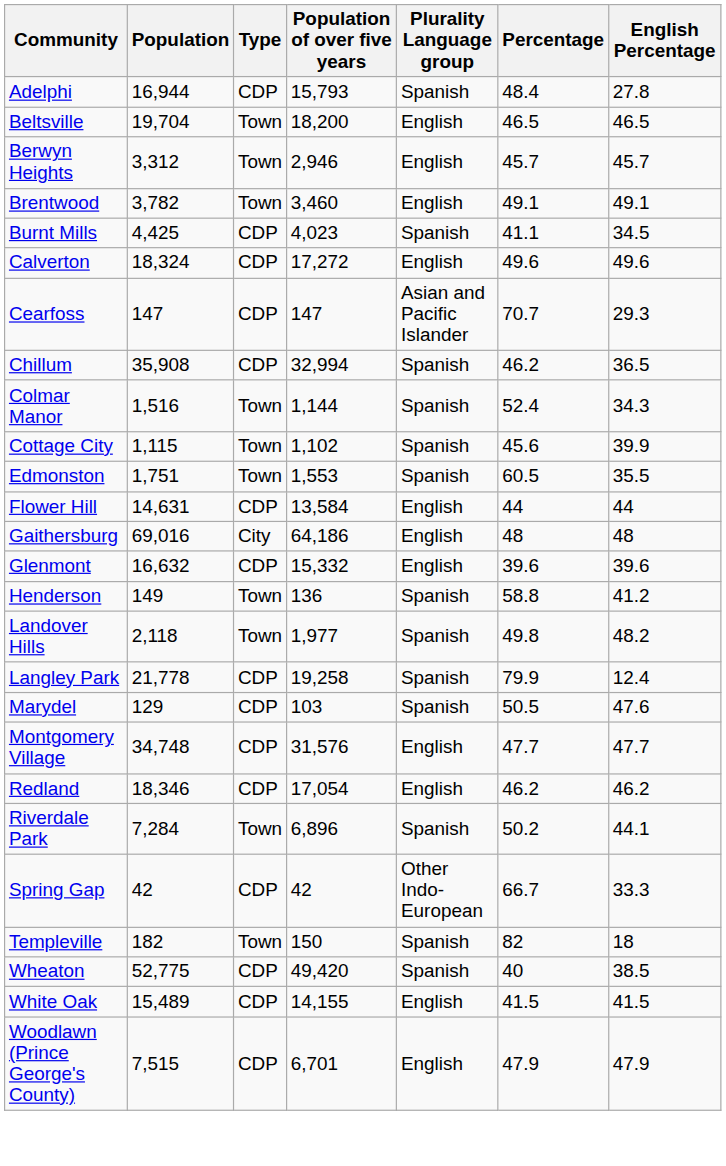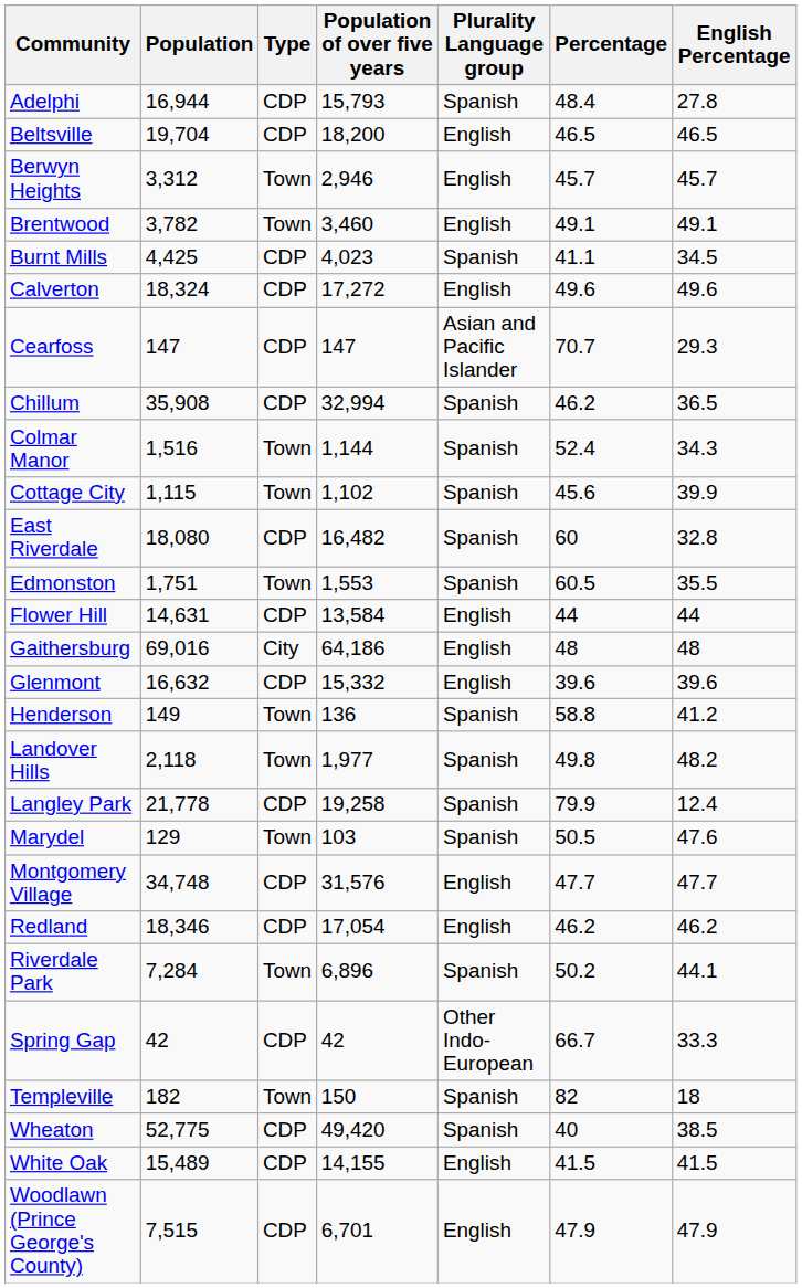Beltsville | Type: Town -> CDP
+ row: East Riverdale | 18,080 | CDP | 16,482 | Spanish | 60 | 32.8
Marydel | Type: CDP -> Town
